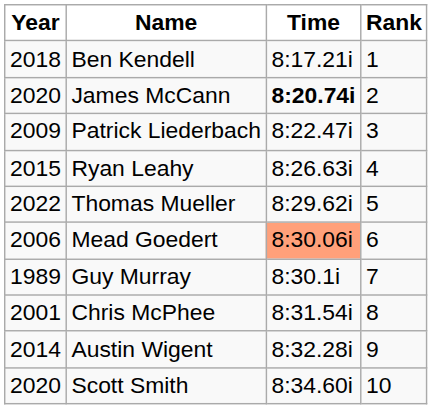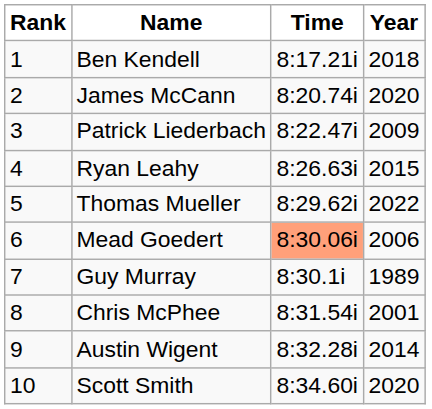columns swapped: Rank <-> Year
James McCann | Time: bold -> normal
